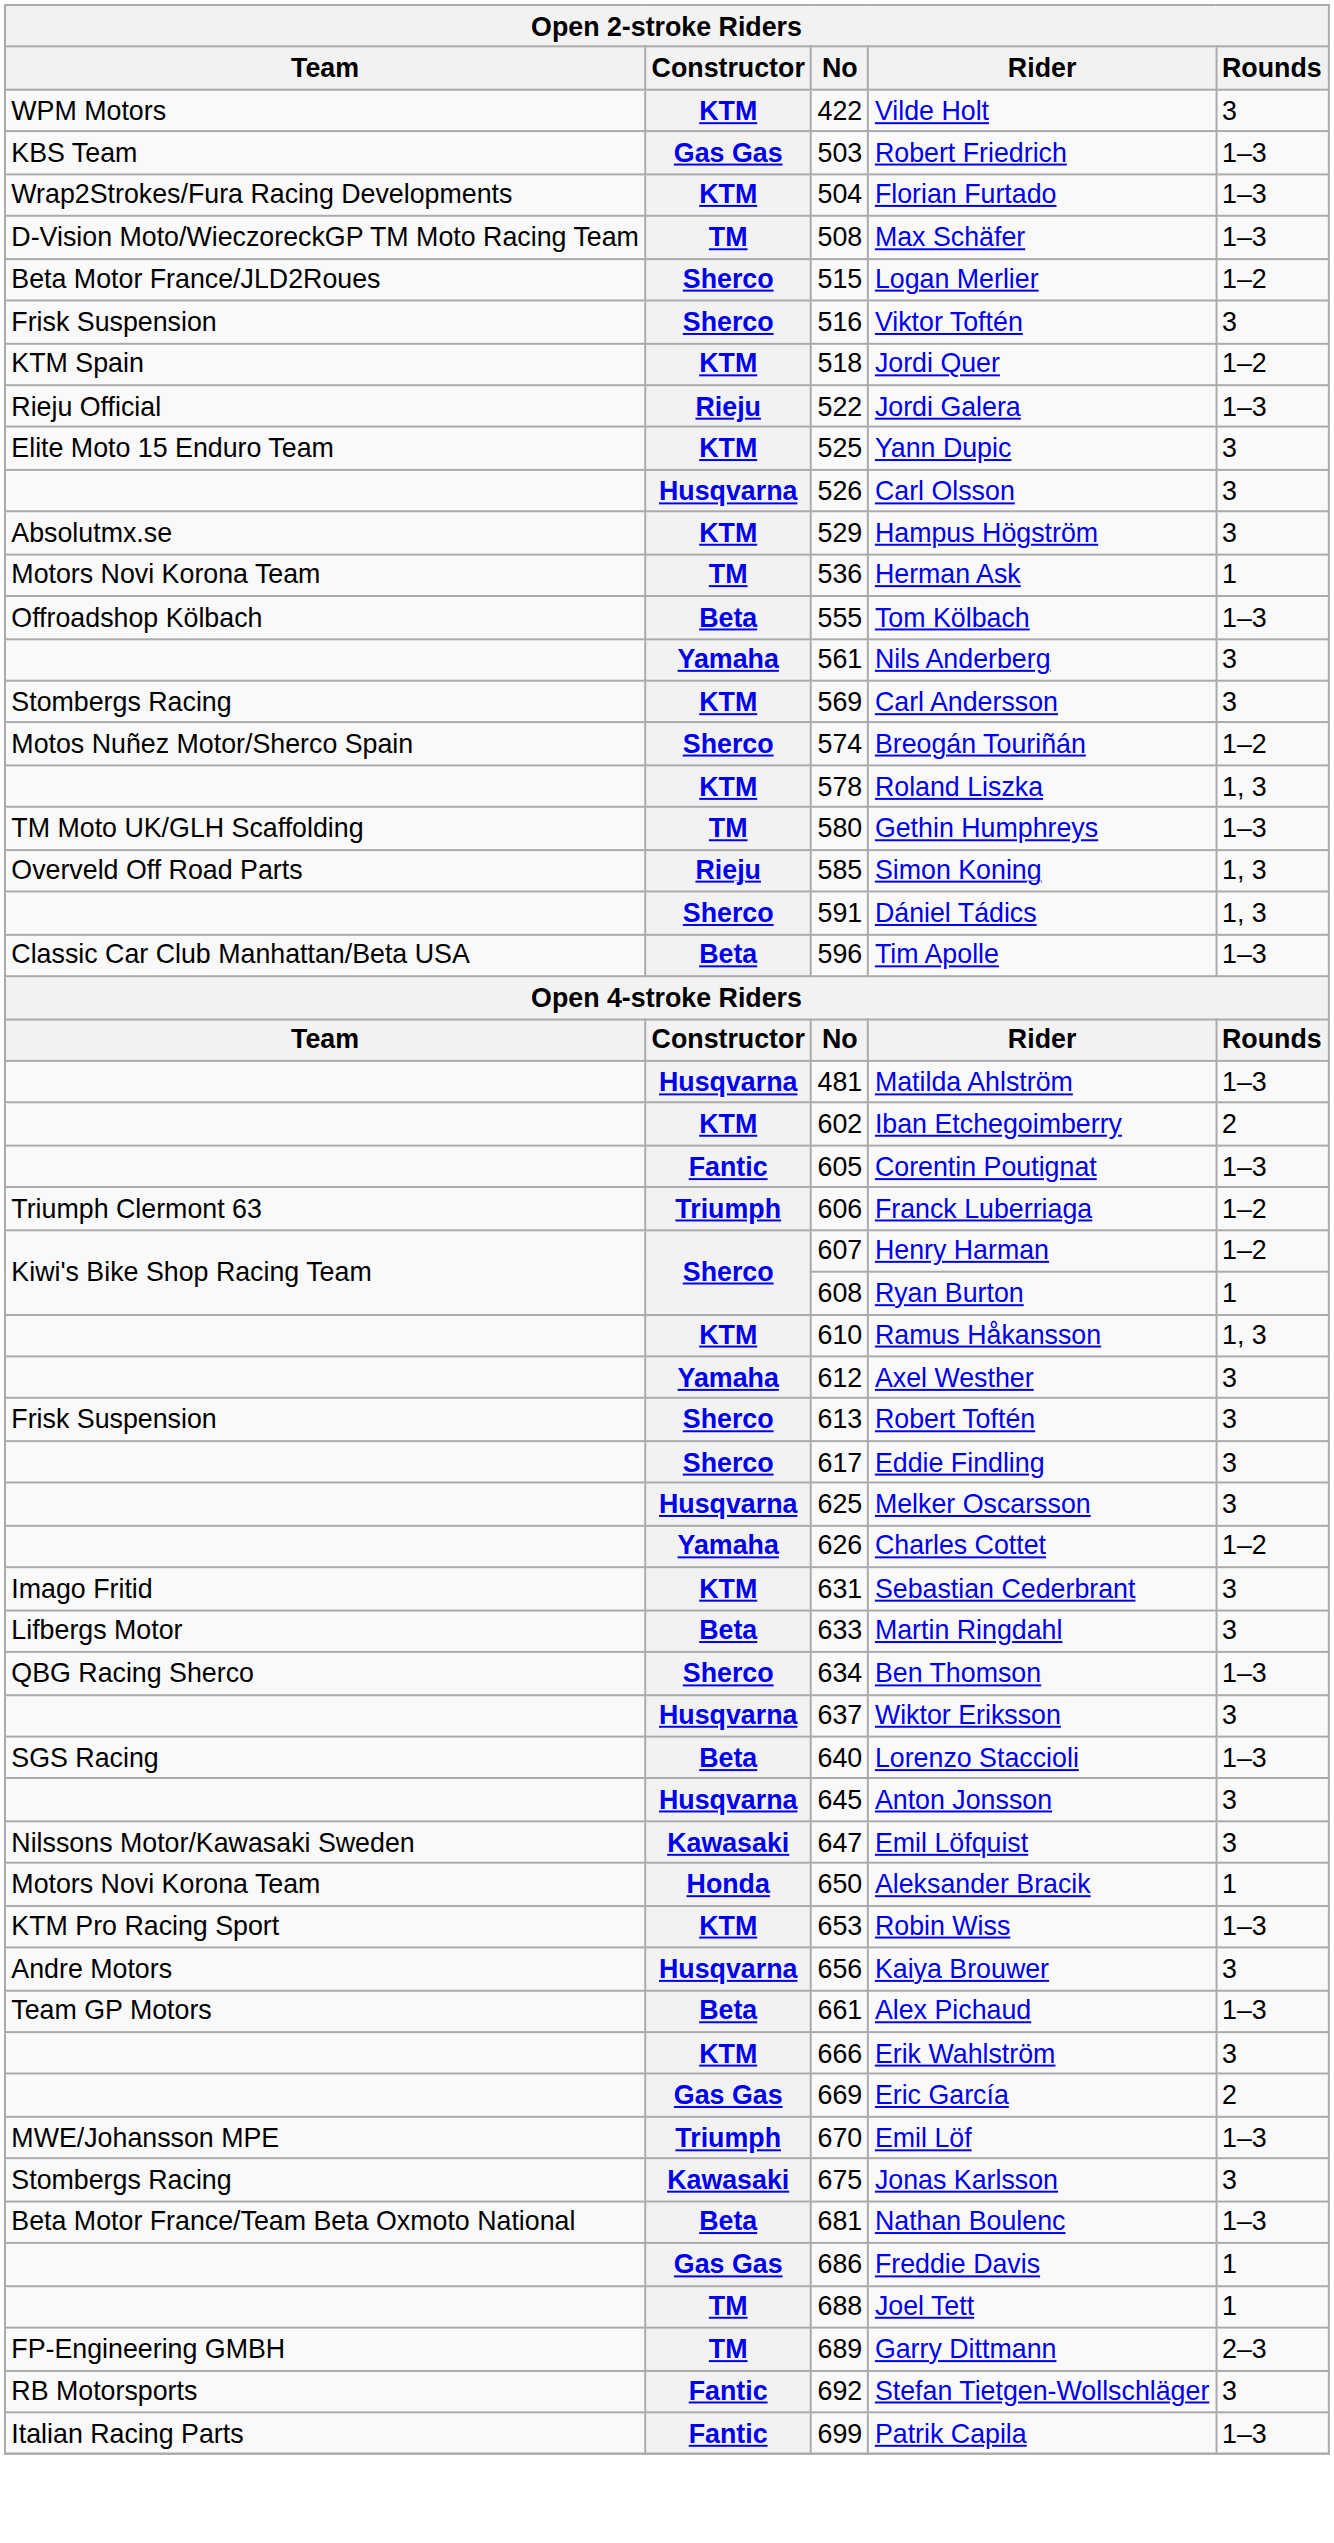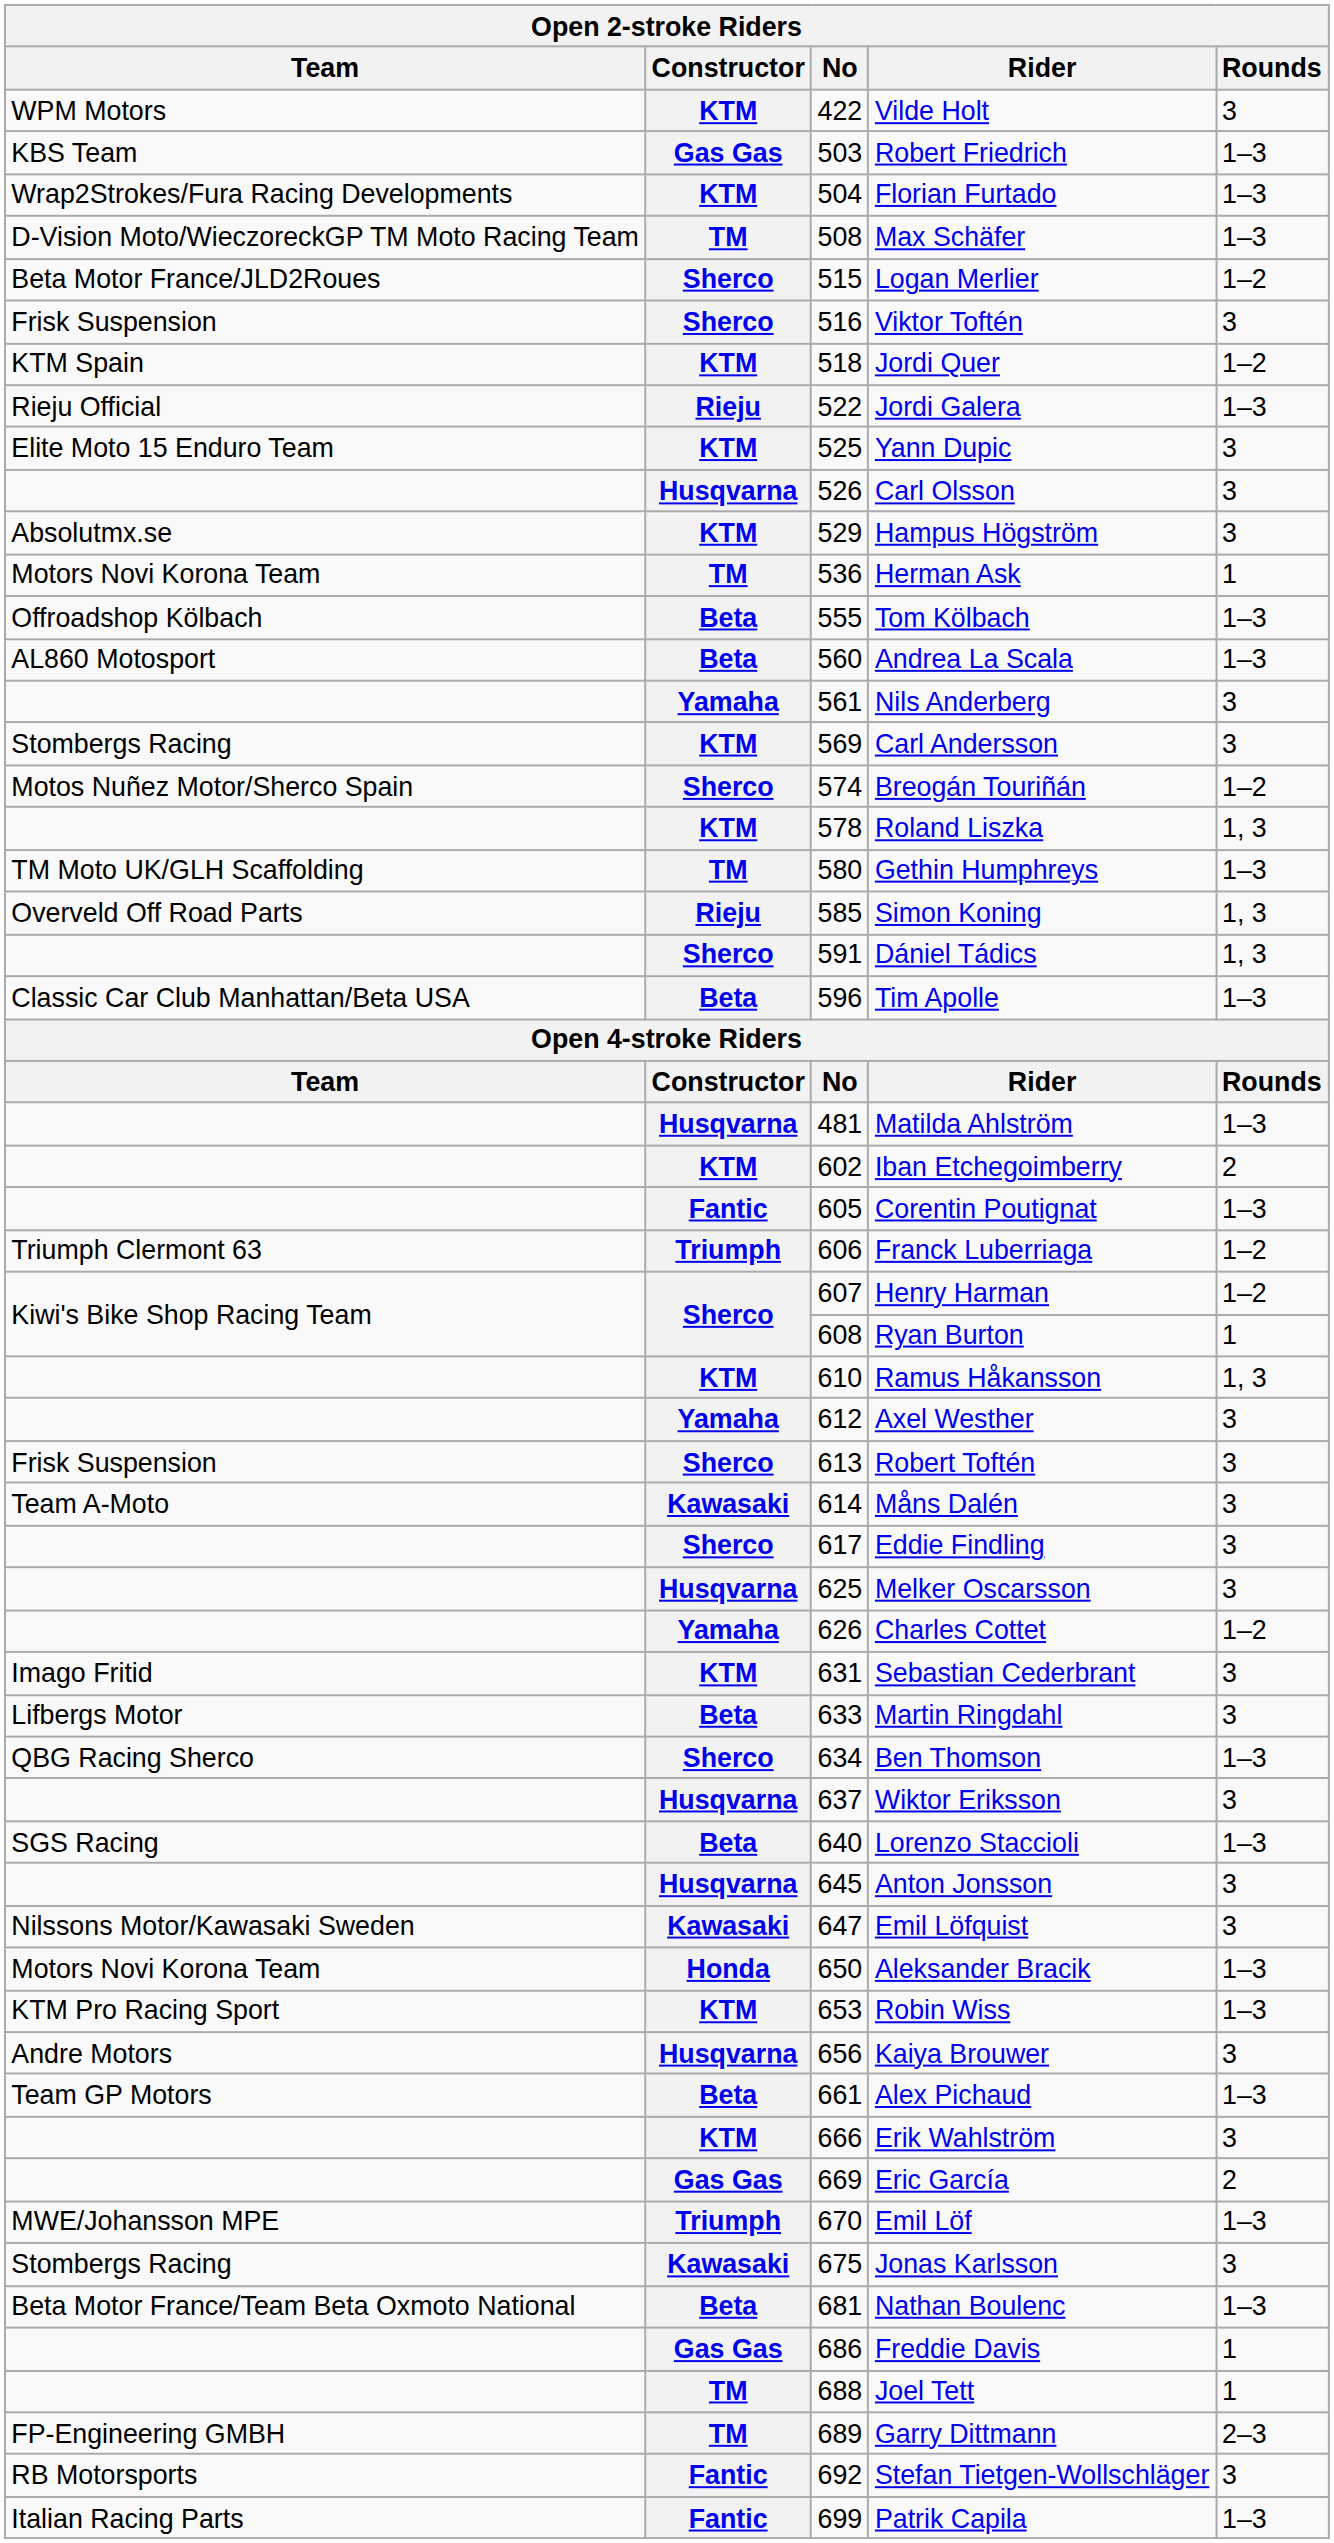+ row: AL860 Motosport | Beta | 560 | Andrea La Scala | 1–3
+ row: Team A-Moto | Kawasaki | 614 | Måns Dalén | 3
Aleksander Bracik | Rounds: 1 -> 1–3
